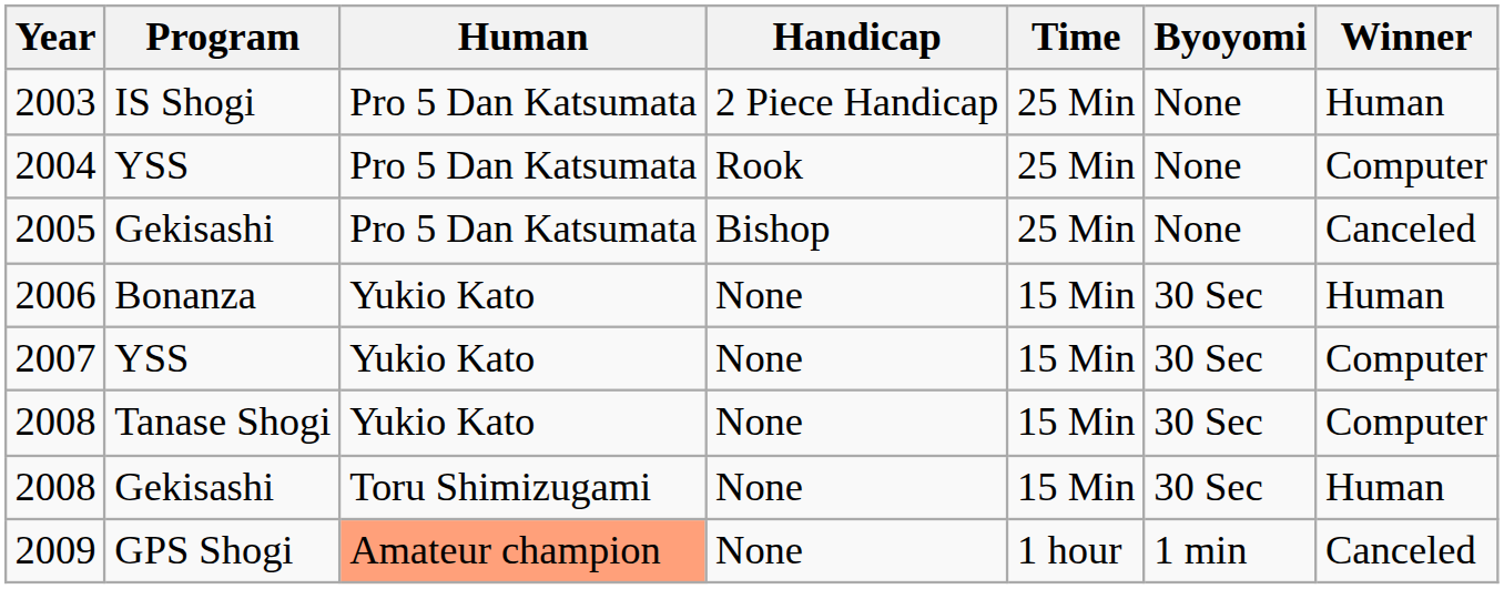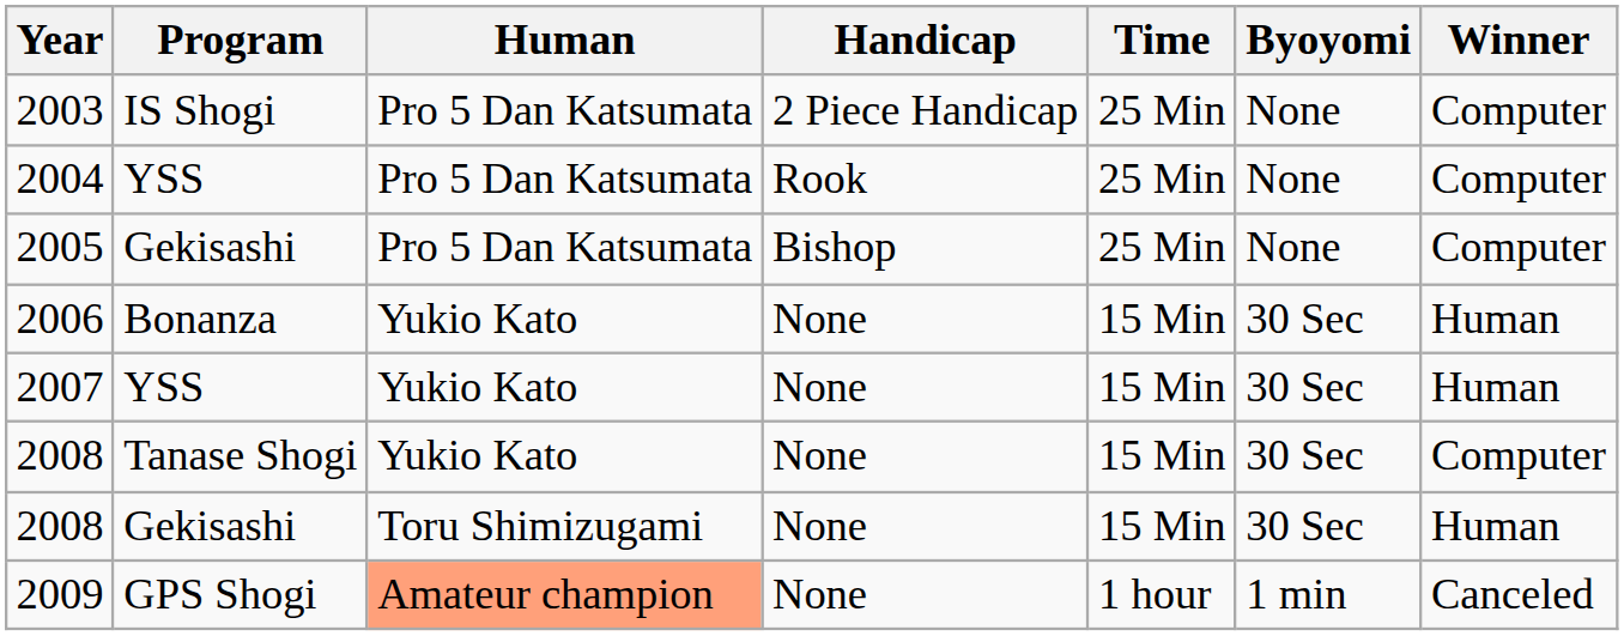2003 | Winner: Human -> Computer
2005 | Winner: Canceled -> Computer
2007 | Winner: Computer -> Human
